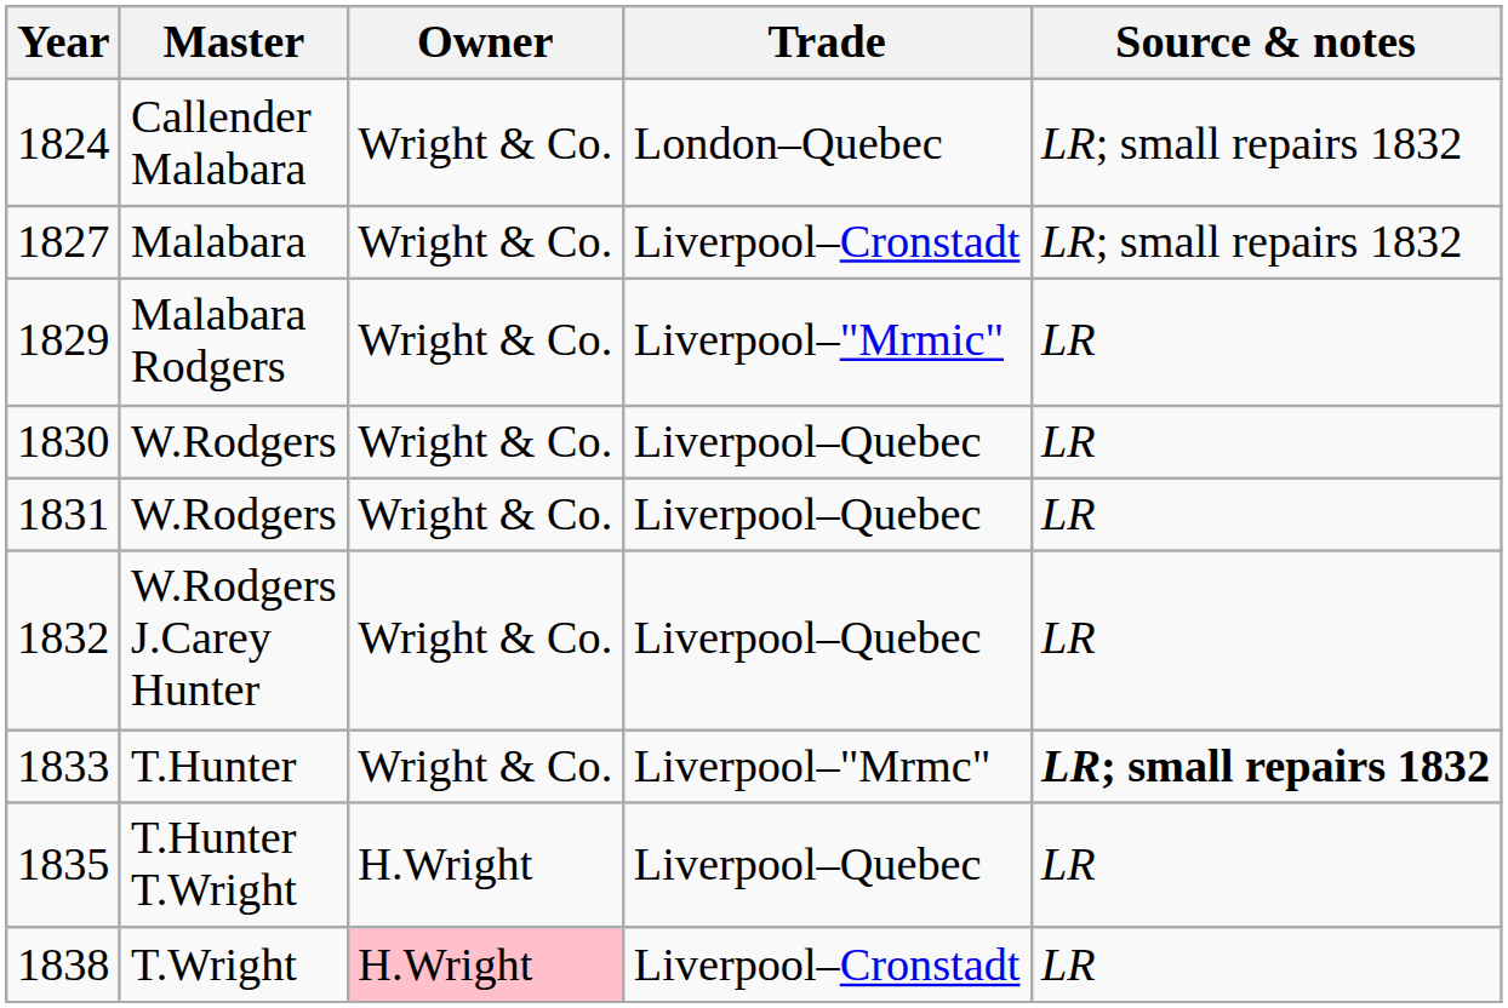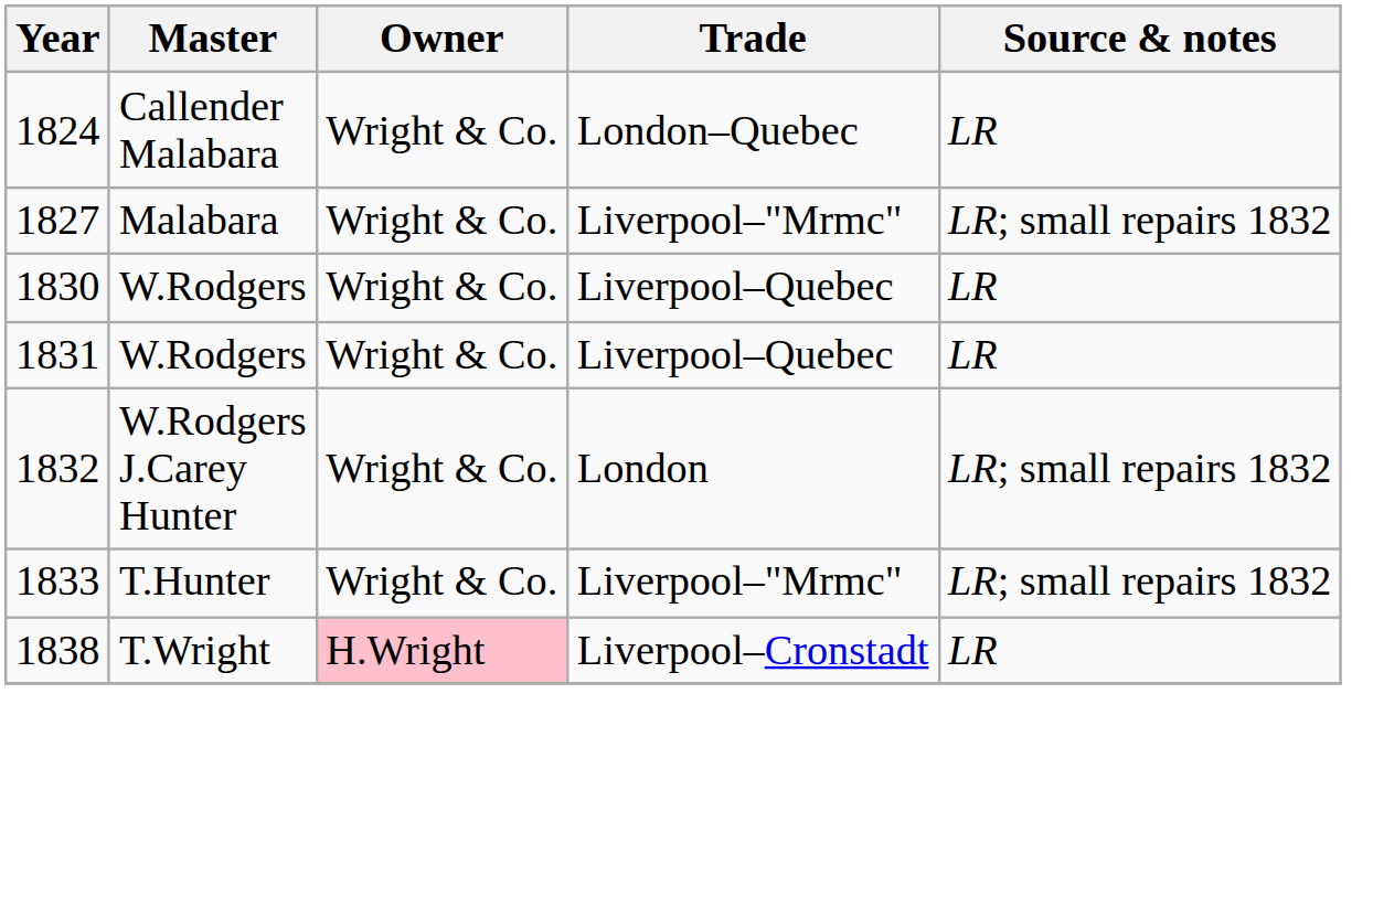1824 | Source & notes: LR; small repairs 1832 -> LR
1827 | Trade: Liverpool–Cronstadt -> Liverpool–"Mrmc"
- row: 1829 | Malabara Rodgers | Wright & Co. | Liverpool–"Mrmic" | LR
1832 | Trade: Liverpool–Quebec -> London
1832 | Source & notes: LR -> LR; small repairs 1832
1833 | Source & notes: bold -> normal
- row: 1835 | T.Hunter T.Wright | H.Wright | Liverpool–Quebec | LR
